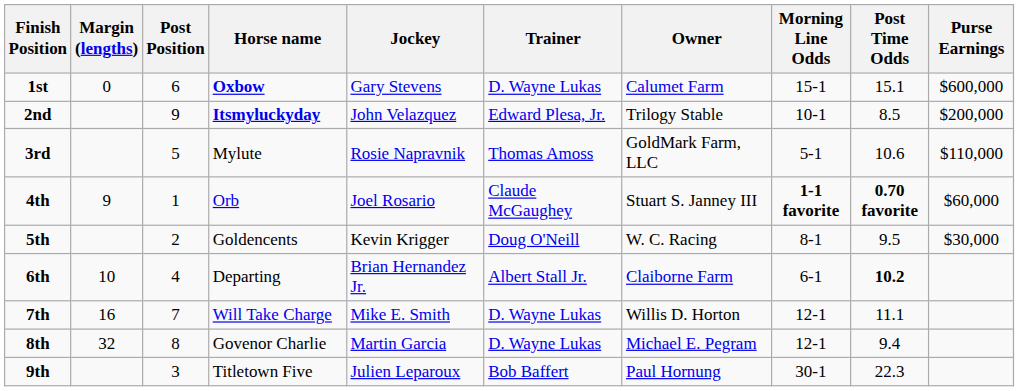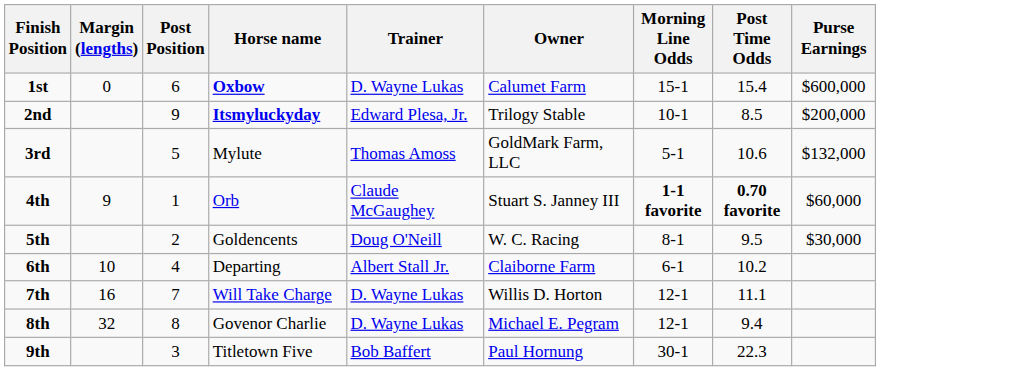- column: Jockey | Gary Stevens | John Velazquez | Rosie Napravnik | Joel Rosario | Kevin Krigger | Brian Hernandez Jr. | Mike E. Smith | Martin Garcia | Julien Leparoux
1st | Post Time Odds: 15.1 -> 15.4
3rd | Purse Earnings: $110,000 -> $132,000
6th | Post Time Odds: bold -> normal
